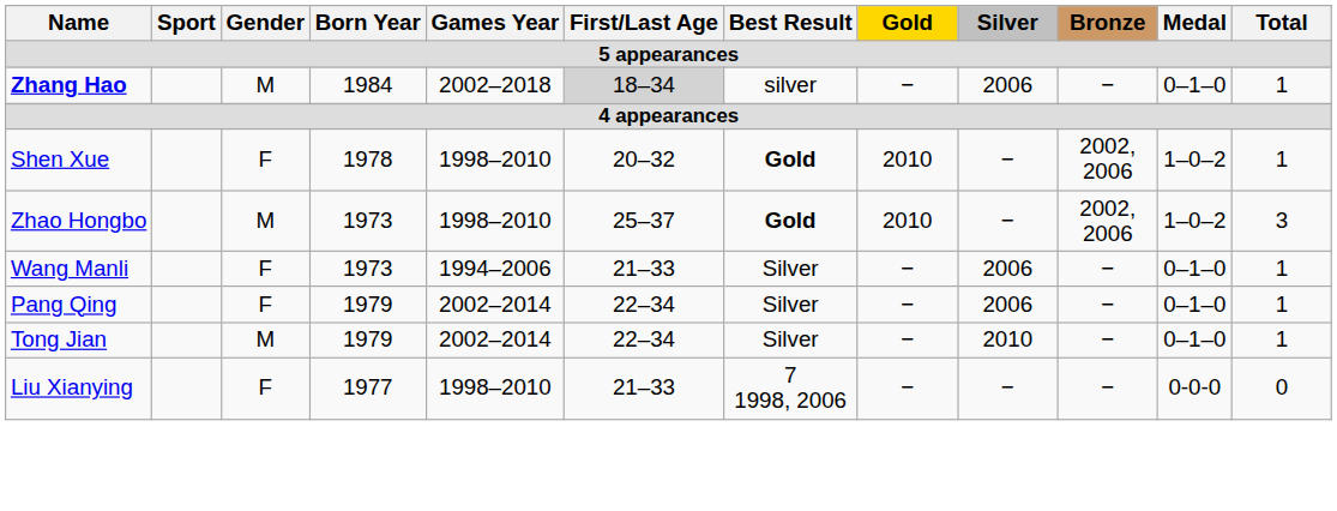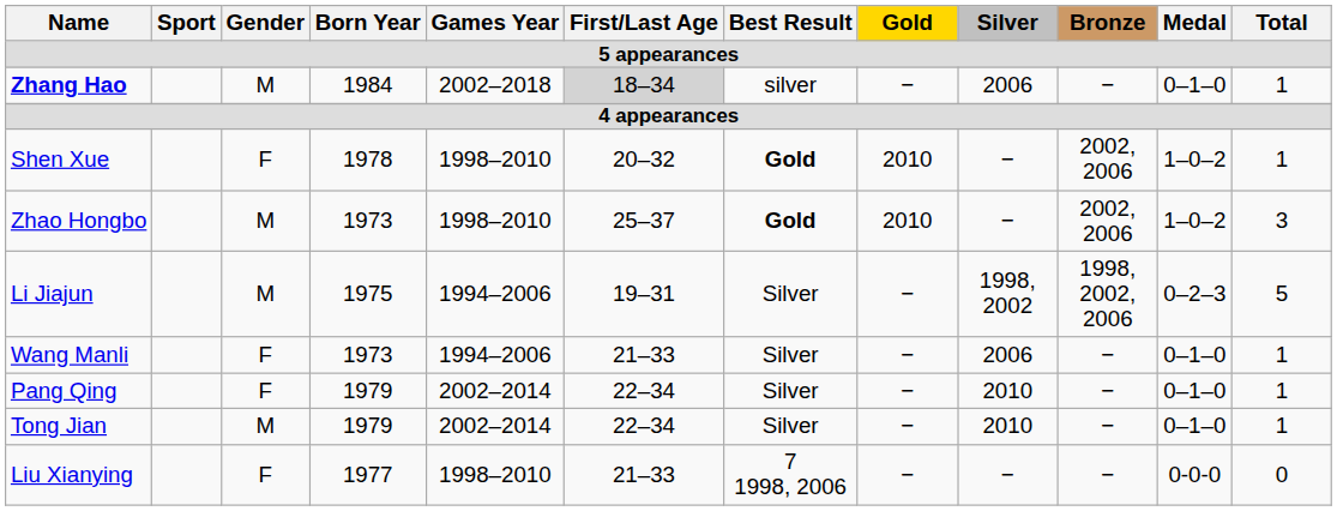+ row: Li Jiajun | M | 1975 | 1994–2006 | 19–31 | Silver | − | 1998, 2002 | 1998, 2002, 2006 | 0–2–3 | 5
Pang Qing | Silver: 2006 -> 2010
